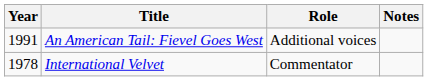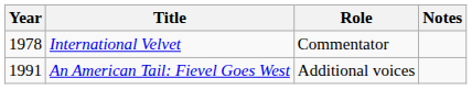rows swapped: International Velvet <-> An American Tail: Fievel Goes West
